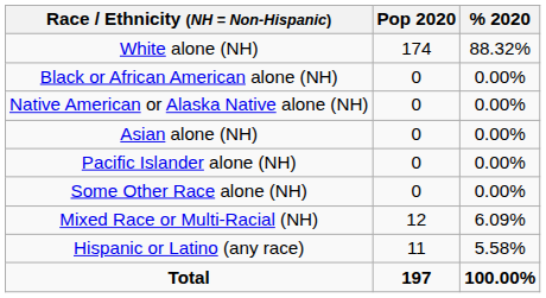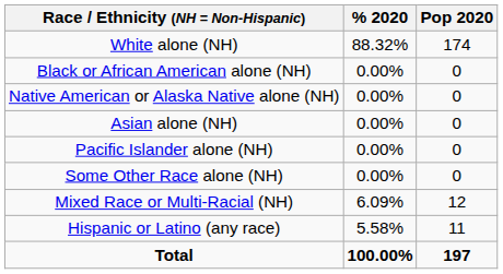columns swapped: Pop 2020 <-> % 2020
